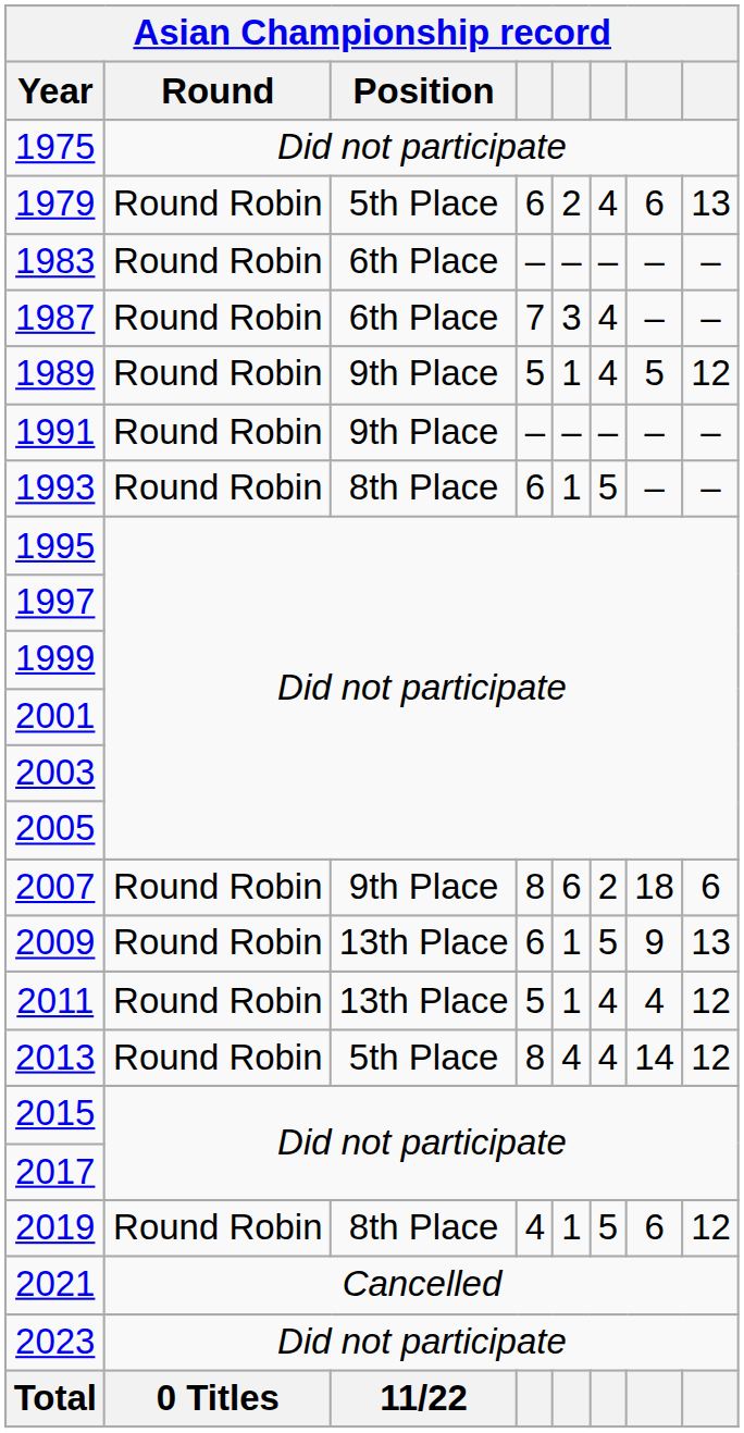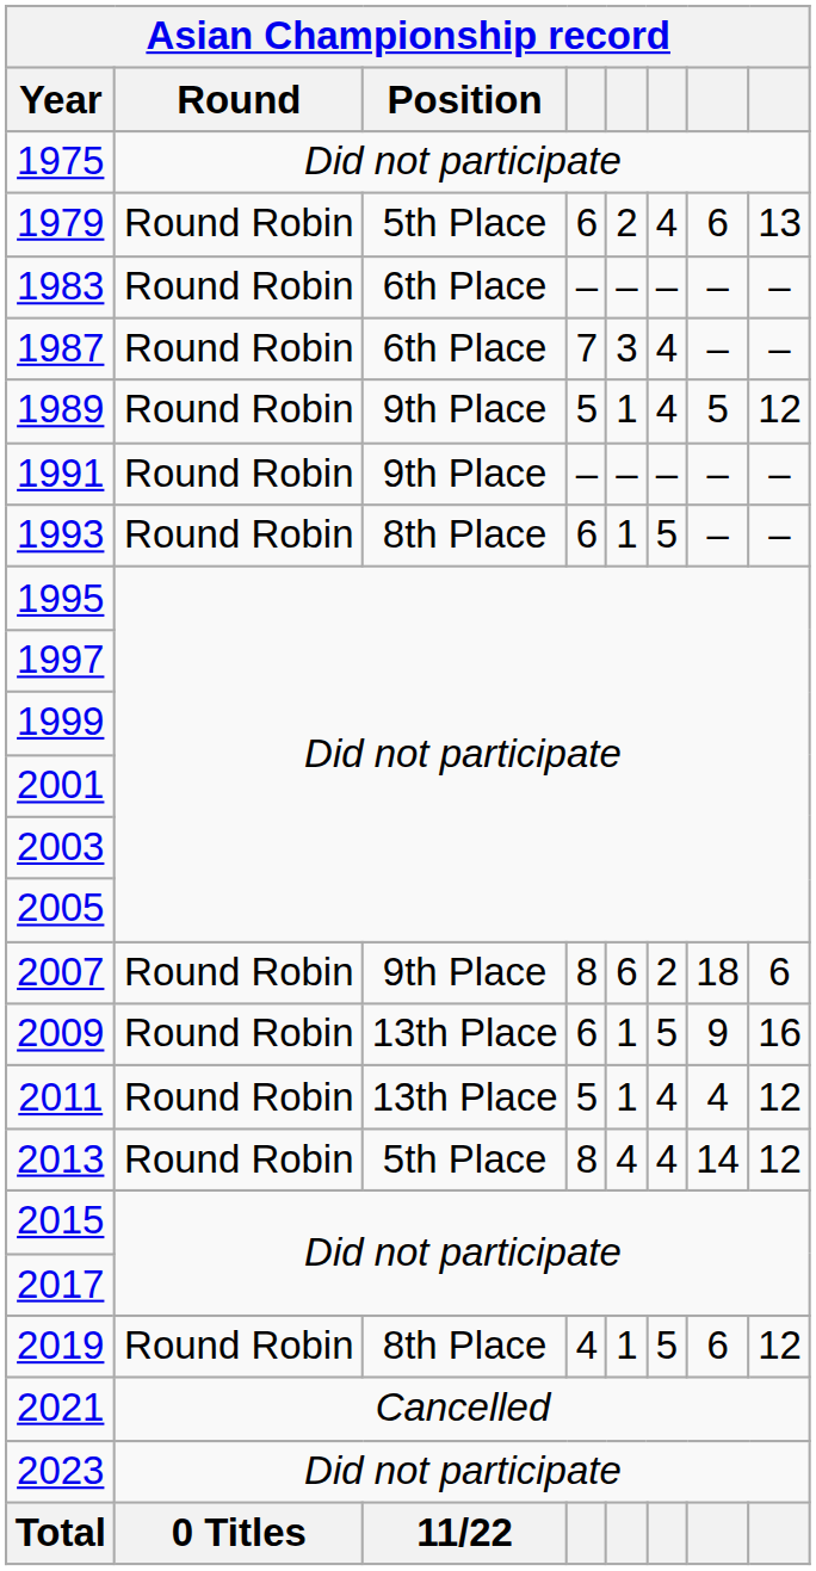2009 | column 8: 13 -> 16
